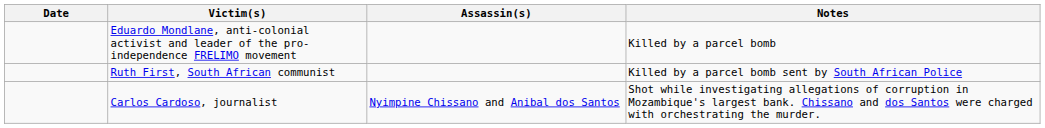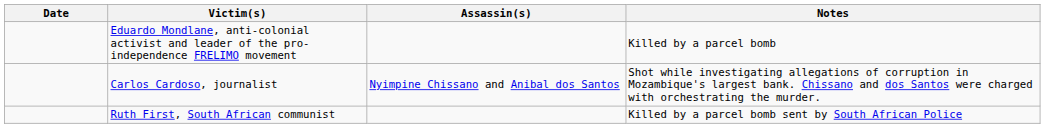rows swapped: Ruth First, South African communist <-> Carlos Cardoso, journalist
